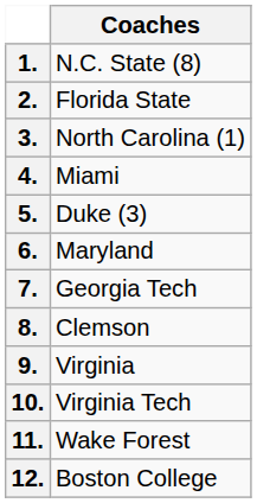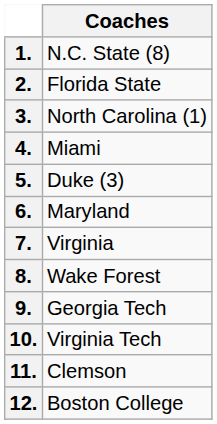7. | Coaches: Georgia Tech -> Virginia
8. | Coaches: Clemson -> Wake Forest
9. | Coaches: Virginia -> Georgia Tech
11. | Coaches: Wake Forest -> Clemson
